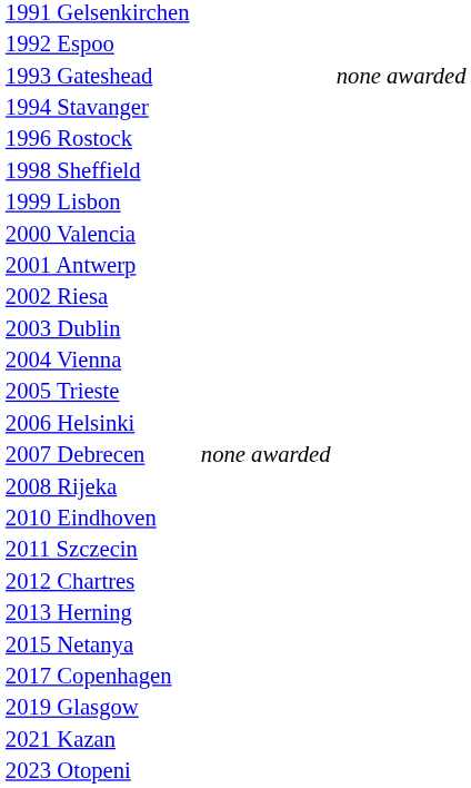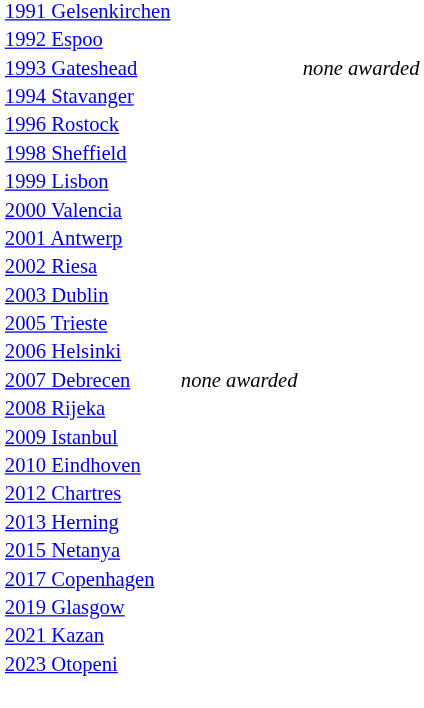- row: 2004 Vienna
+ row: 2009 Istanbul
- row: 2011 Szczecin
